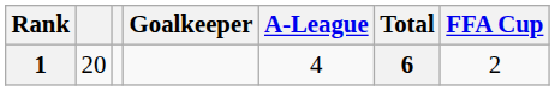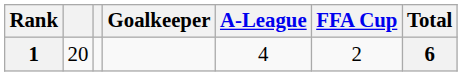columns swapped: FFA Cup <-> Total
